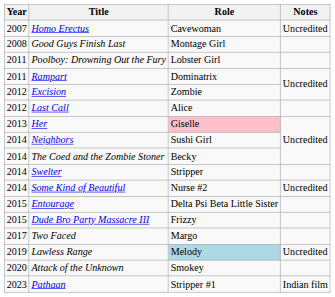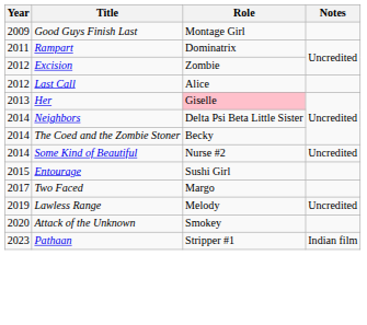- row: 2007 | Homo Erectus | Cavewoman | Uncredited
Good Guys Finish Last | Year: 2008 -> 2009
- row: 2011 | Poolboy: Drowning Out the Fury | Lobster Girl
Neighbors | Role: Sushi Girl -> Delta Psi Beta Little Sister
- row: 2014 | Swelter | Stripper
Entourage | Role: Delta Psi Beta Little Sister -> Sushi Girl
- row: 2015 | Dude Bro Party Massacre III | Frizzy
Lawless Range | Role: lightblue background -> no background
